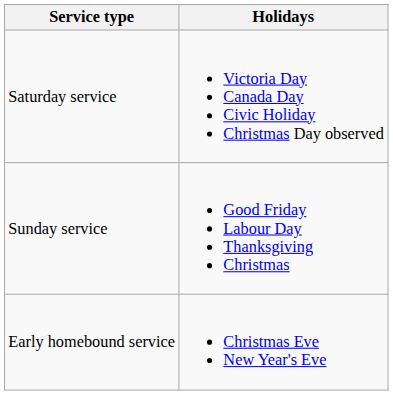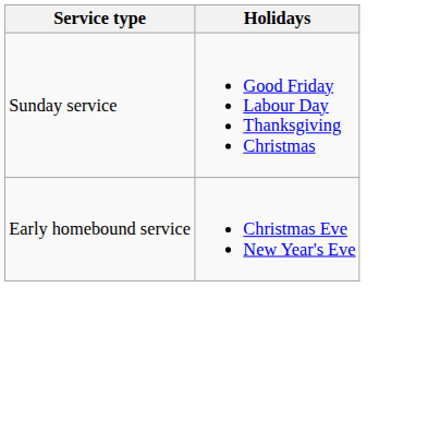- row: Saturday service | Victoria Day Canada Day Civic Holiday Christmas Day observed
